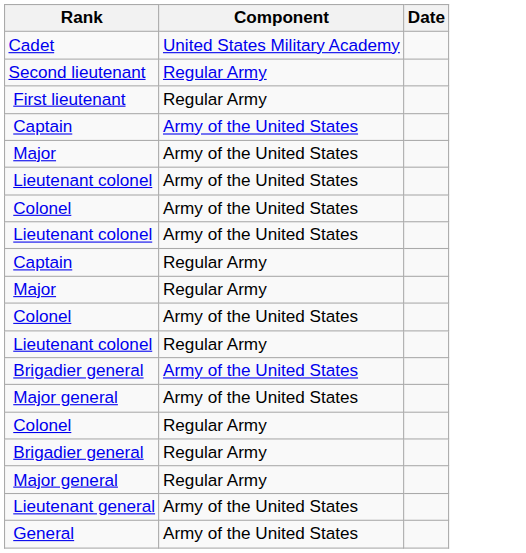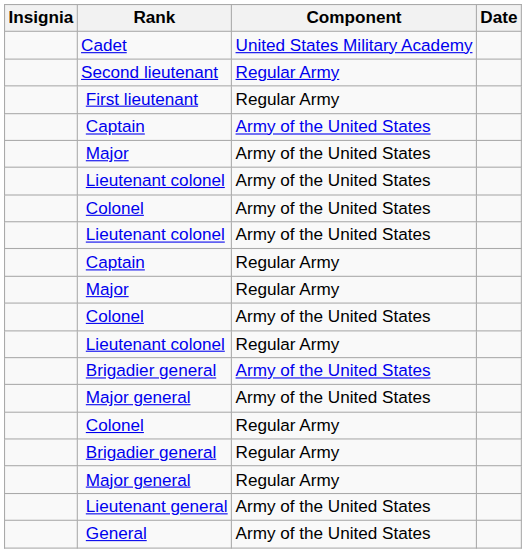+ column: Insignia
